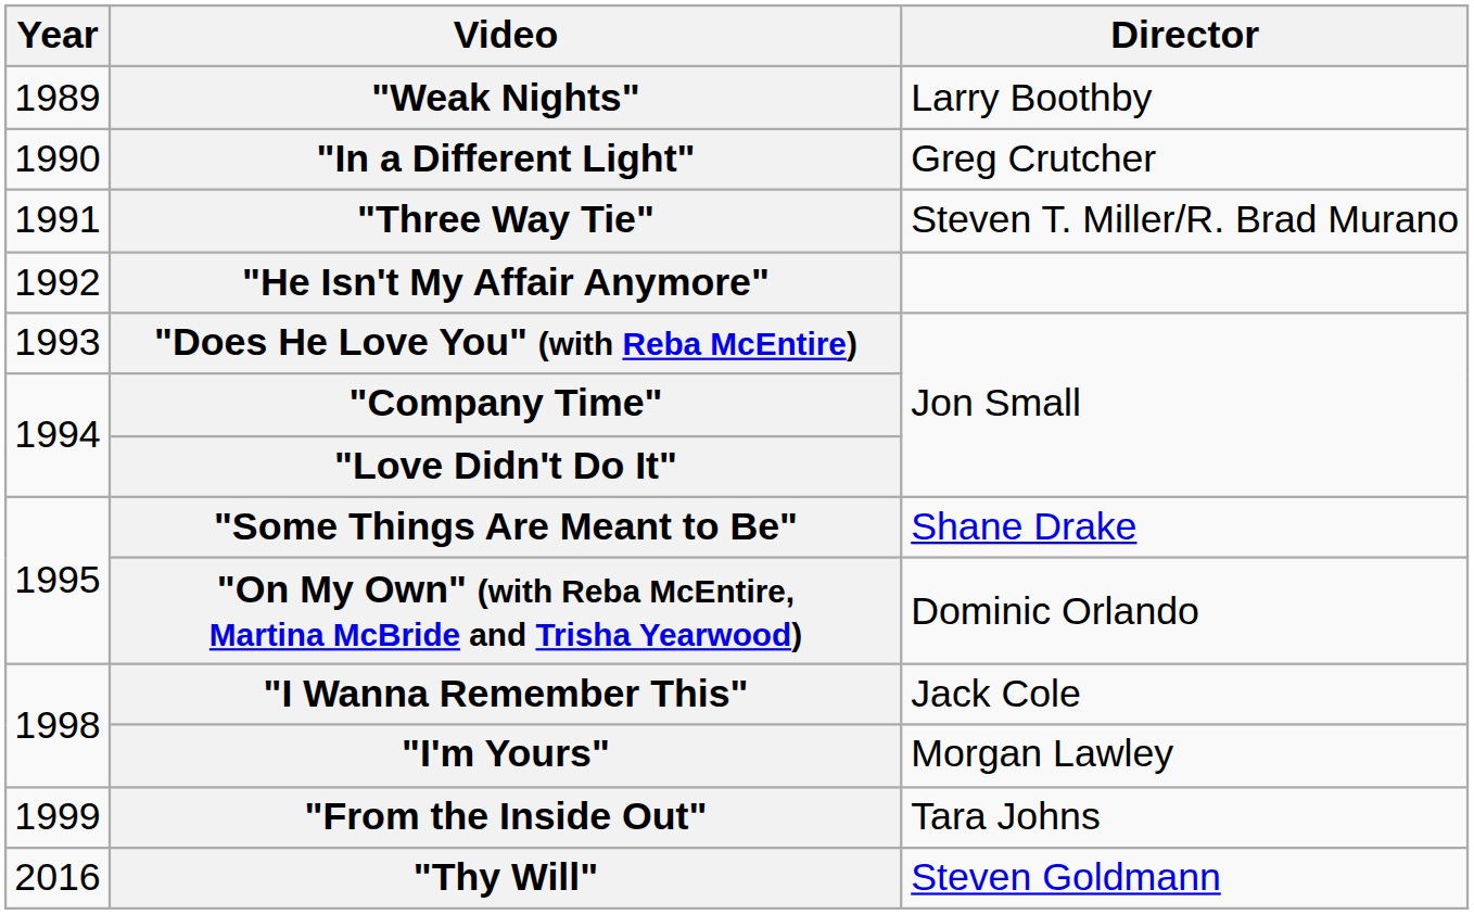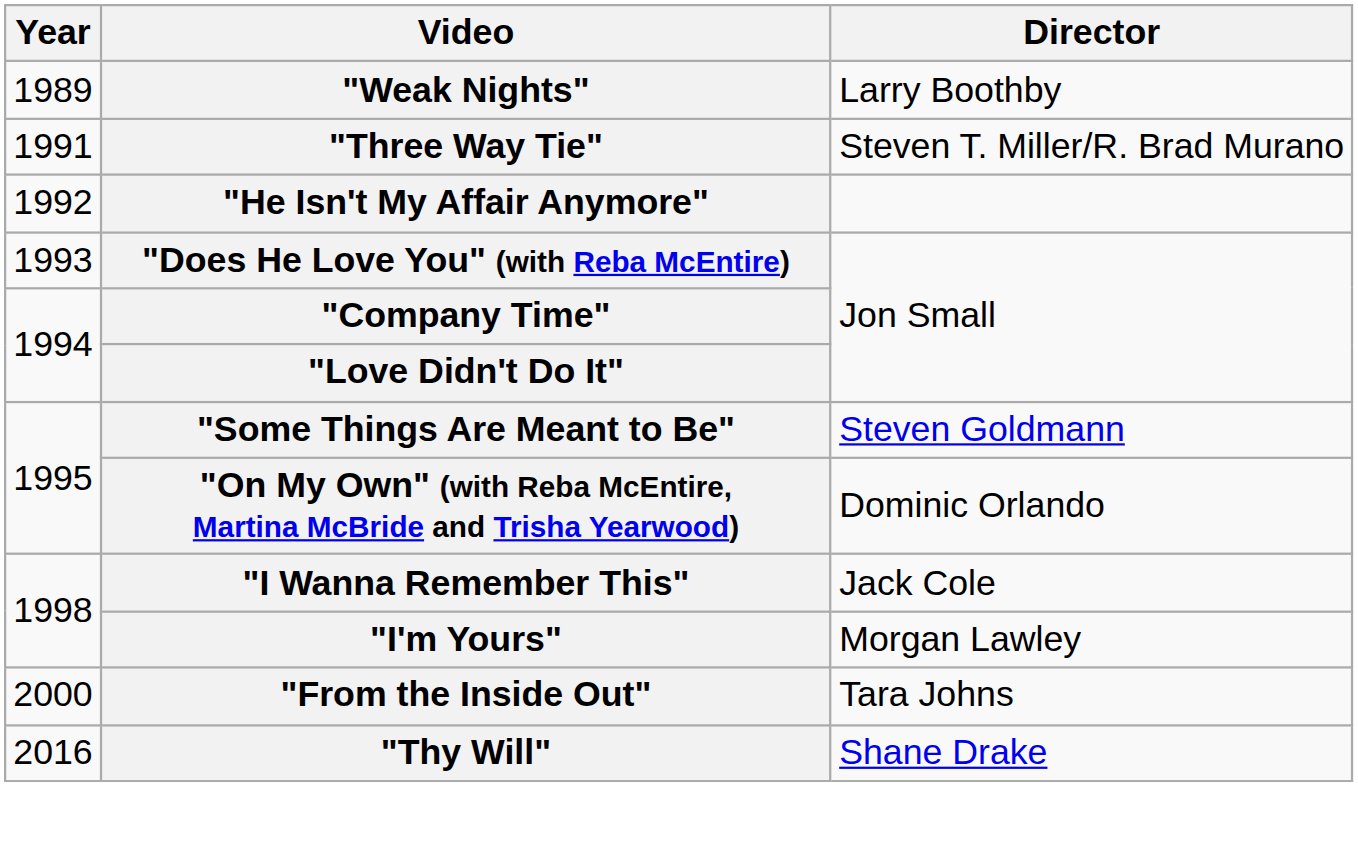- row: 1990 | "In a Different Light" | Greg Crutcher
"Some Things Are Meant to Be" | Director: Shane Drake -> Steven Goldmann
"From the Inside Out" | Year: 1999 -> 2000
"Thy Will" | Director: Steven Goldmann -> Shane Drake
